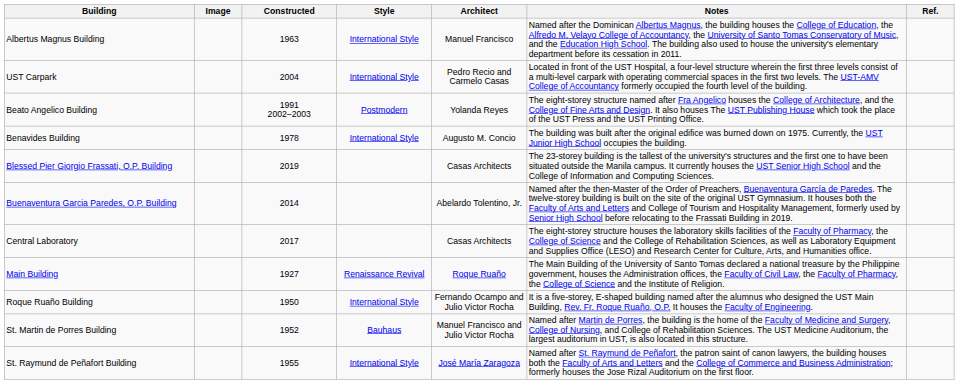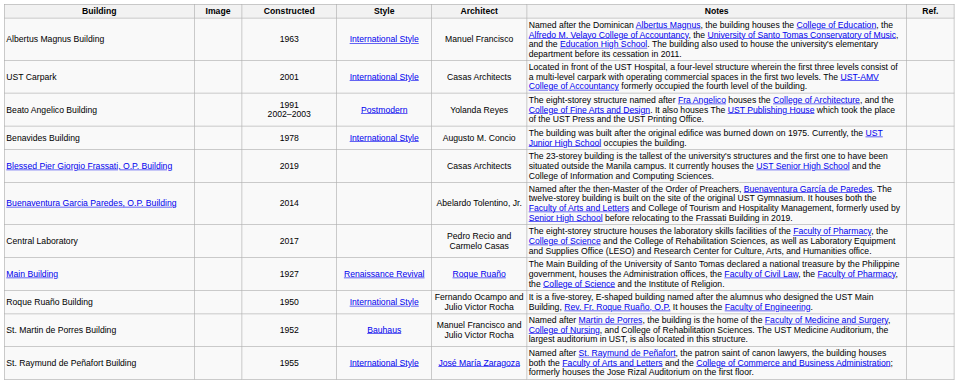UST Carpark | Constructed: 2004 -> 2001
UST Carpark | Architect: Pedro Recio and Carmelo Casas -> Casas Architects
Central Laboratory | Architect: Casas Architects -> Pedro Recio and Carmelo Casas
